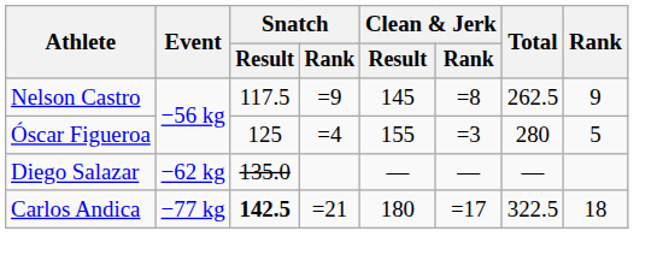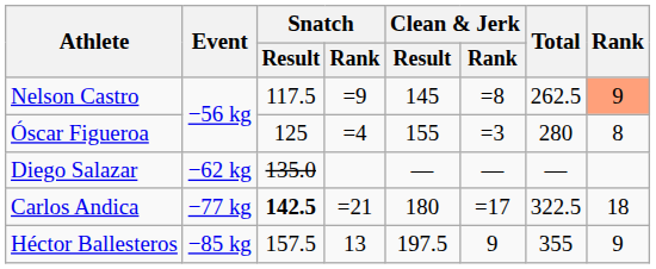Nelson Castro | Rank: no background -> lightsalmon background
Óscar Figueroa | Rank: 5 -> 8
+ row: Héctor Ballesteros | −85 kg | 157.5 | 13 | 197.5 | 9 | 355 | 9
